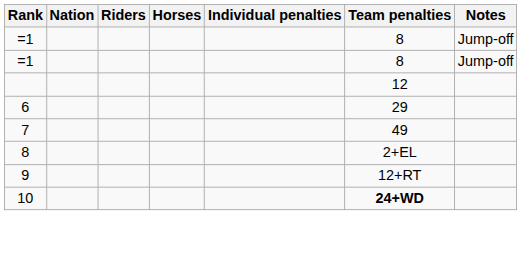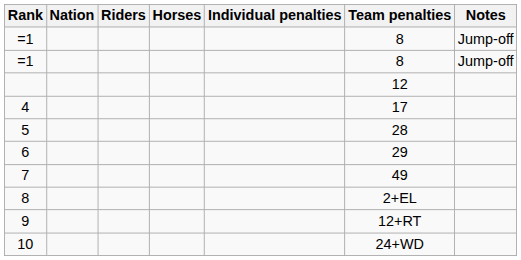+ row: 4 | 17
+ row: 5 | 28
10 | Team penalties: bold -> normal
